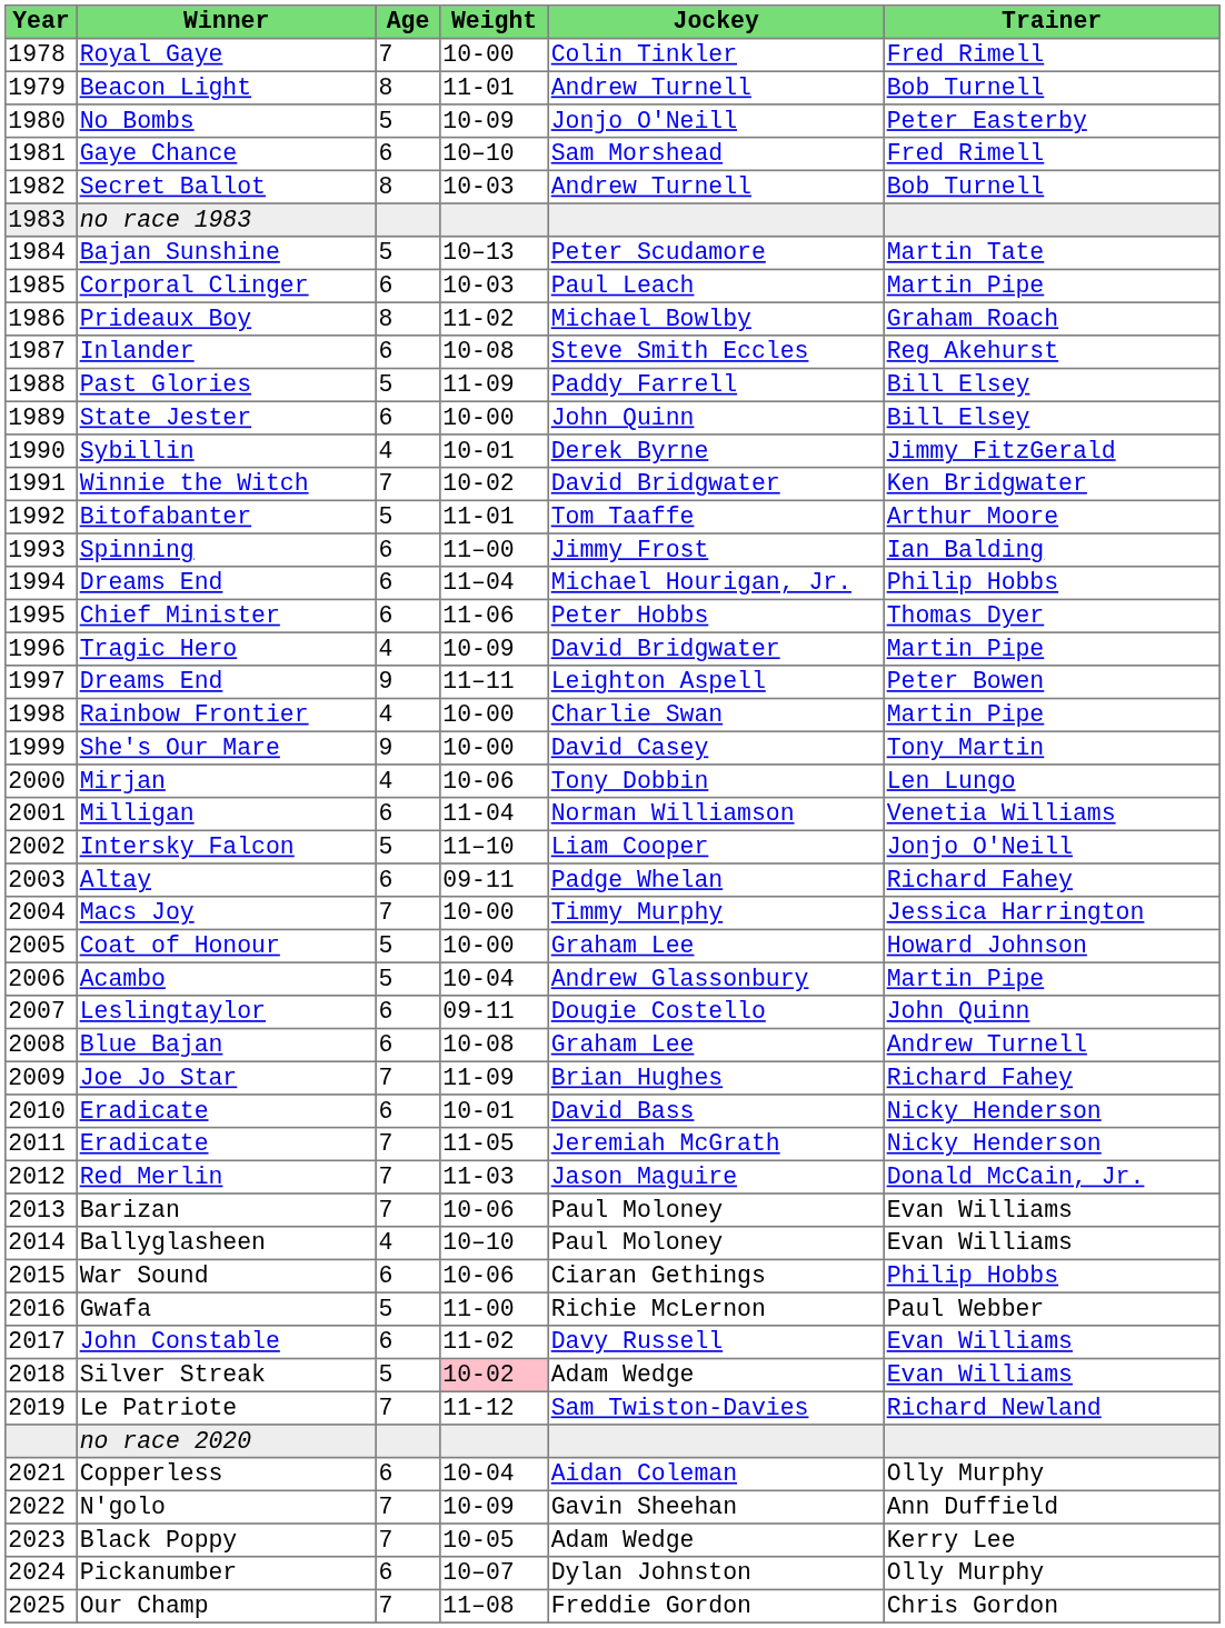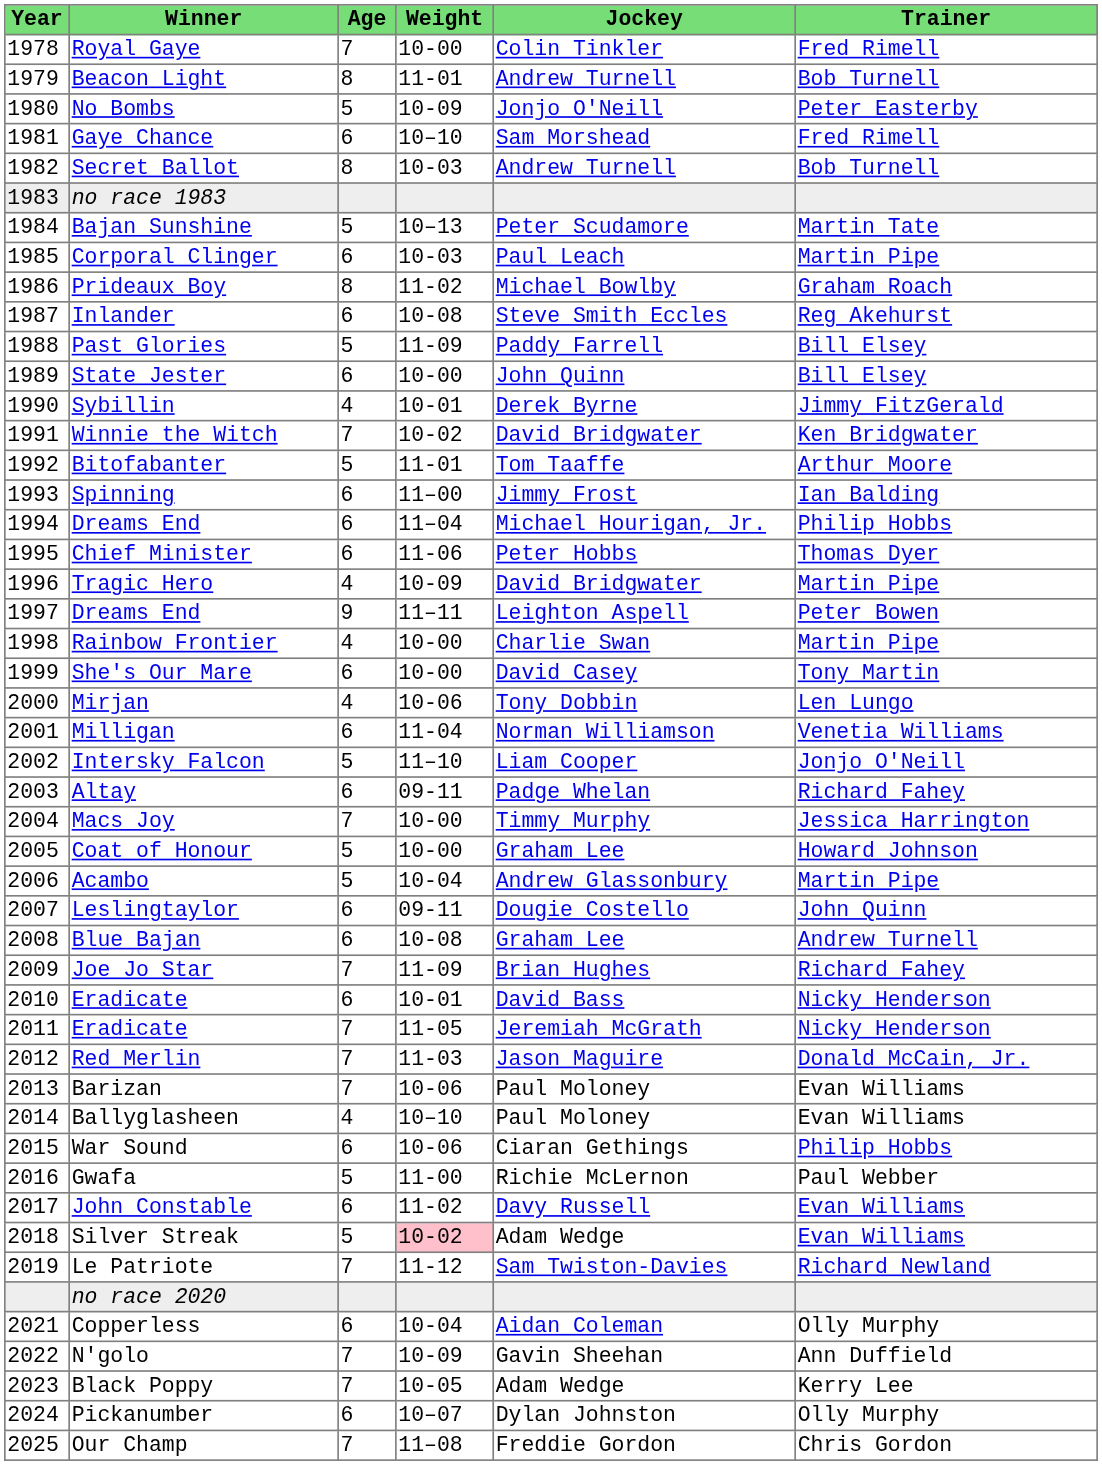She's Our Mare | Age: 9 -> 6
